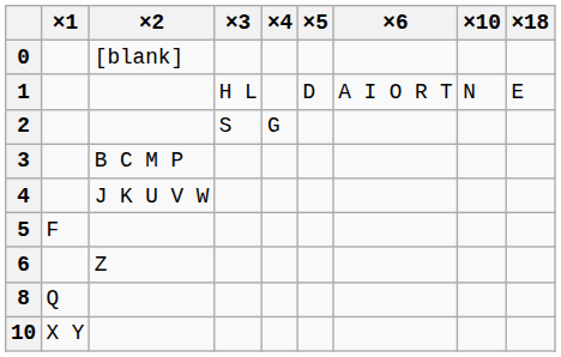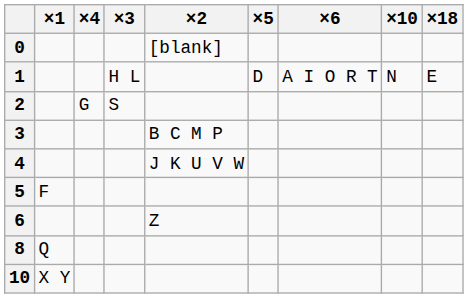columns swapped: ×2 <-> ×4
